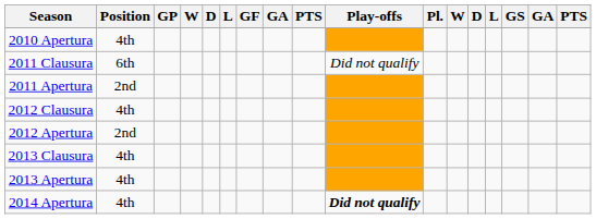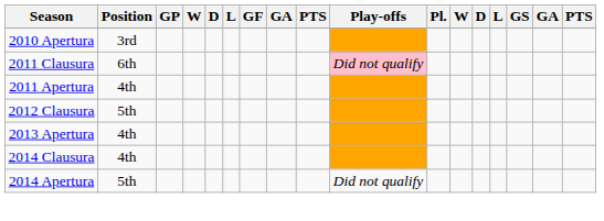2010 Apertura | Position: 4th -> 3rd
2011 Clausura | Play-offs: no background -> pink background
2011 Apertura | Position: 2nd -> 4th
2012 Clausura | Position: 4th -> 5th
- row: 2012 Apertura | 2nd
- row: 2013 Clausura | 4th
+ row: 2014 Clausura | 4th
2014 Apertura | Position: 4th -> 5th
2014 Apertura | Play-offs: bold -> normal
